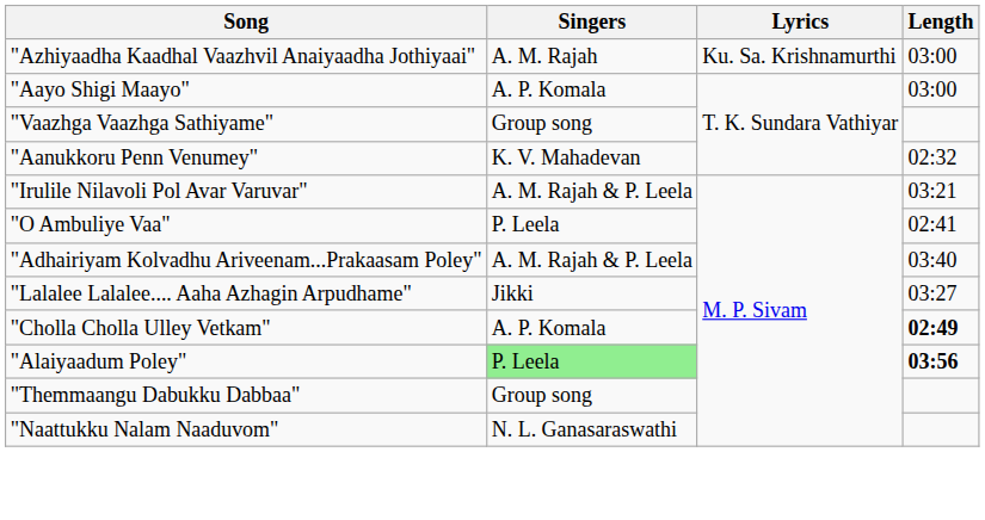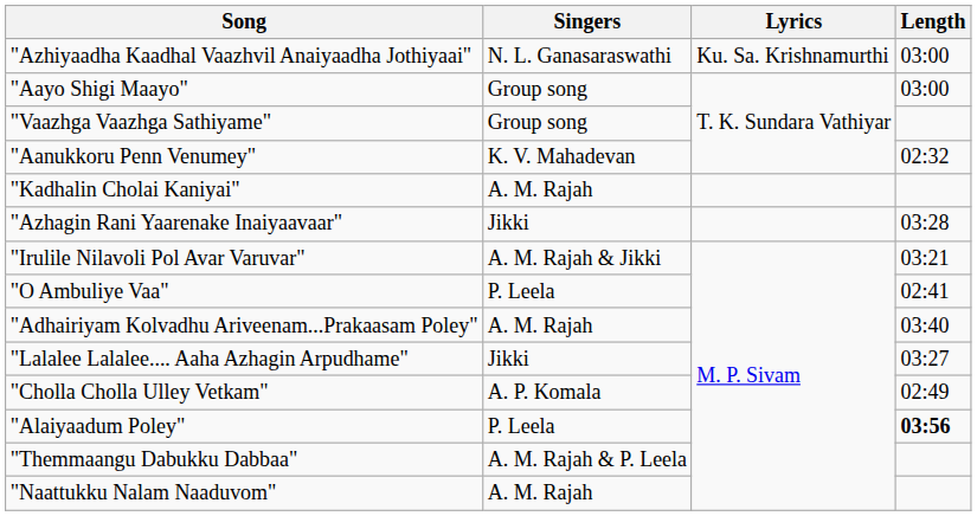"Azhiyaadha Kaadhal Vaazhvil Anaiyaadha Jothiyaai" | Singers: A. M. Rajah -> N. L. Ganasaraswathi
"Aayo Shigi Maayo" | Singers: A. P. Komala -> Group song
+ row: "Kadhalin Cholai Kaniyai" | A. M. Rajah
+ row: "Azhagin Rani Yaarenake Inaiyaavaar" | Jikki | 03:28
"Irulile Nilavoli Pol Avar Varuvar" | Singers: A. M. Rajah & P. Leela -> A. M. Rajah & Jikki
"Adhairiyam Kolvadhu Ariveenam...Prakaasam Poley" | Singers: A. M. Rajah & P. Leela -> A. M. Rajah
"Cholla Cholla Ulley Vetkam" | Length: bold -> normal
"Alaiyaadum Poley" | Singers: lightgreen background -> no background
"Themmaangu Dabukku Dabbaa" | Singers: Group song -> A. M. Rajah & P. Leela
"Naattukku Nalam Naaduvom" | Singers: N. L. Ganasaraswathi -> A. M. Rajah
